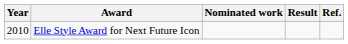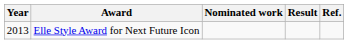Elle Style Award for Next Future Icon | Year: 2010 -> 2013
